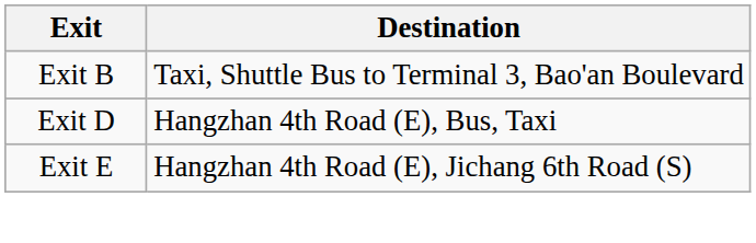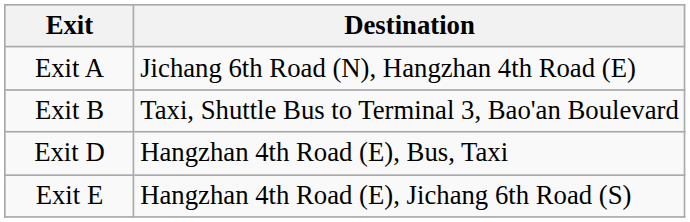+ row: Exit A | Jichang 6th Road (N), Hangzhan 4th Road (E)
